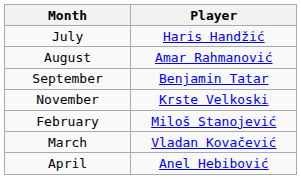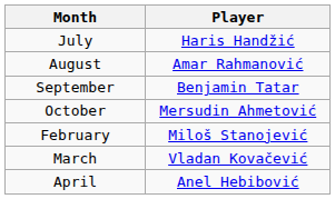+ row: October | Mersudin Ahmetović
- row: November | Krste Velkoski
